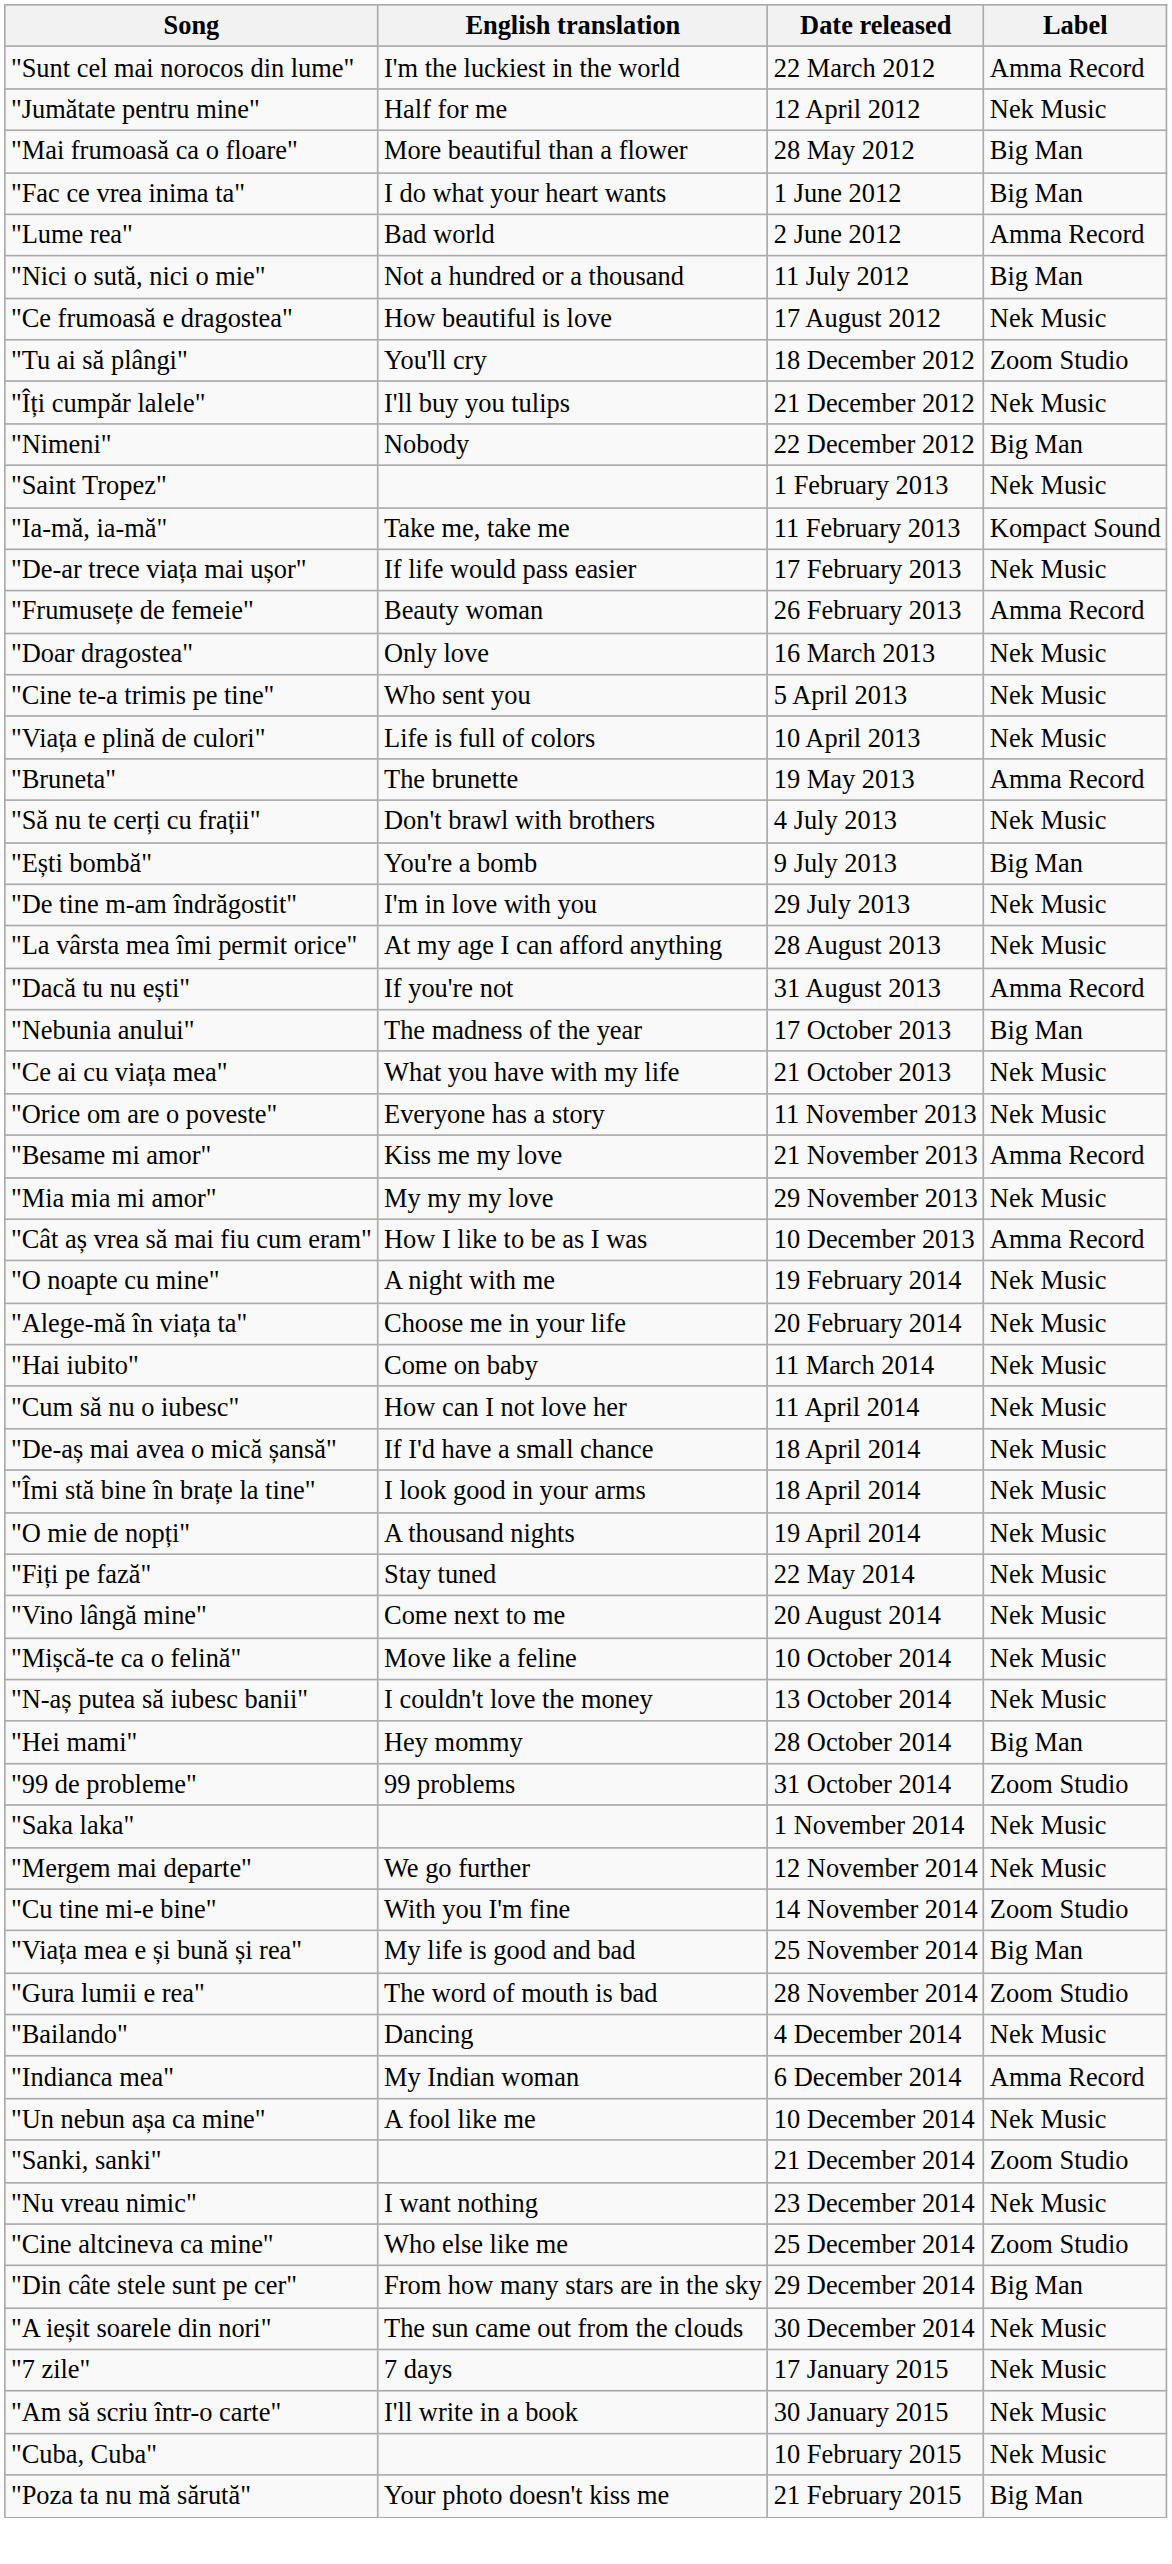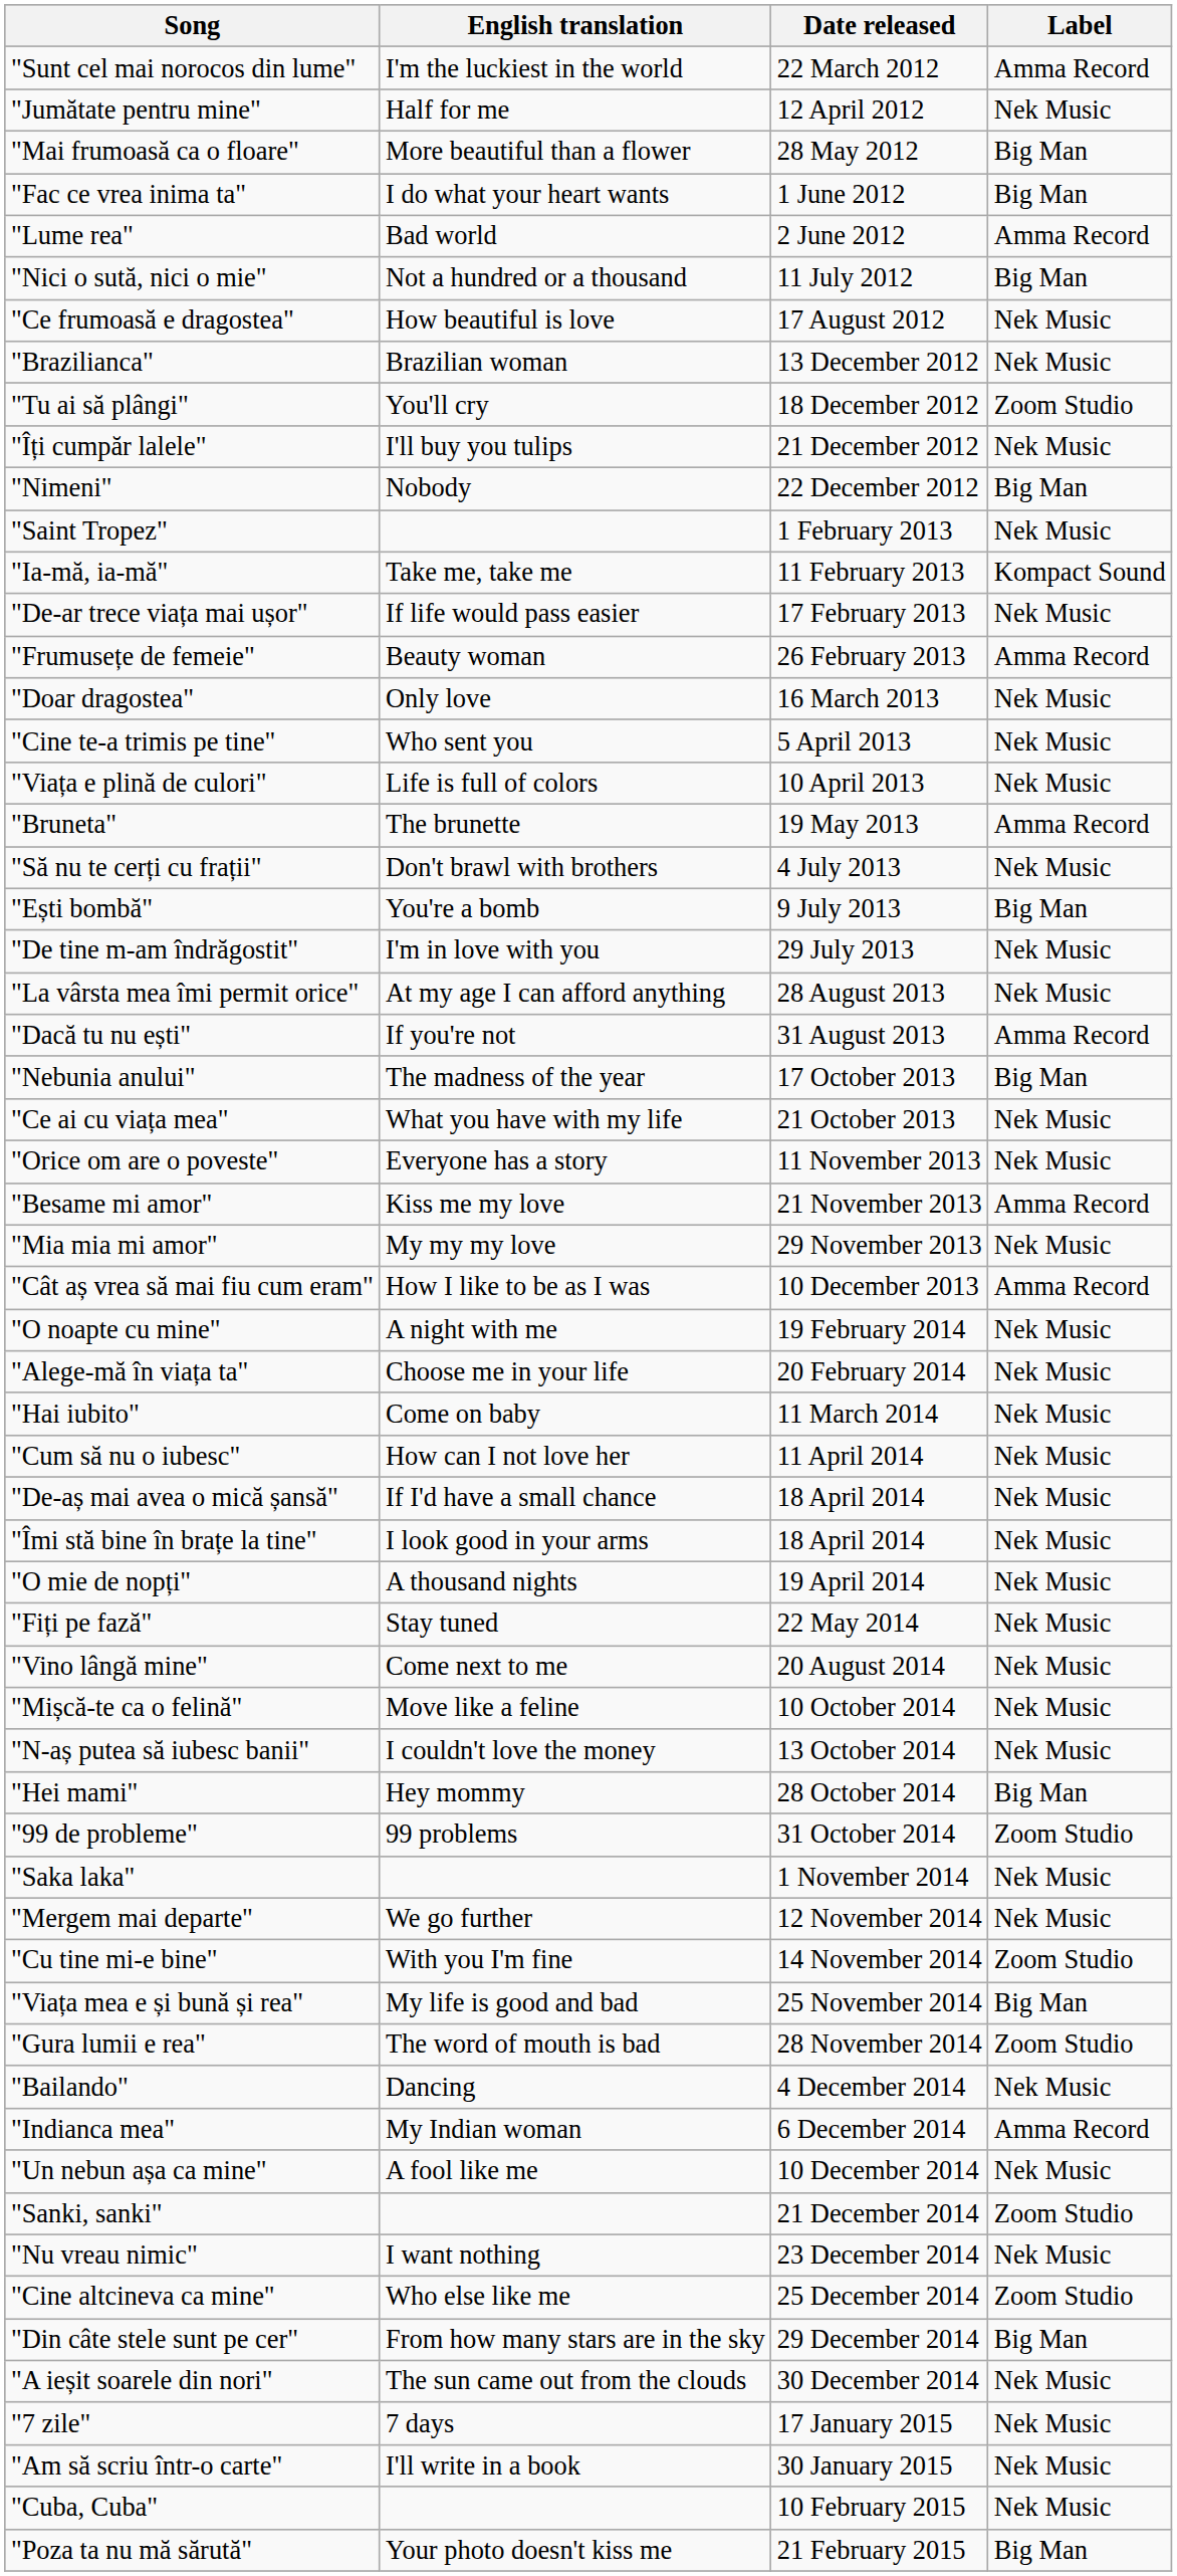+ row: "Brazilianca" | Brazilian woman | 13 December 2012 | Nek Music
